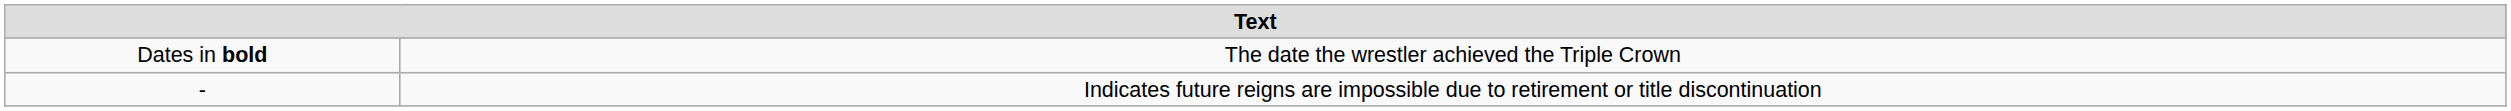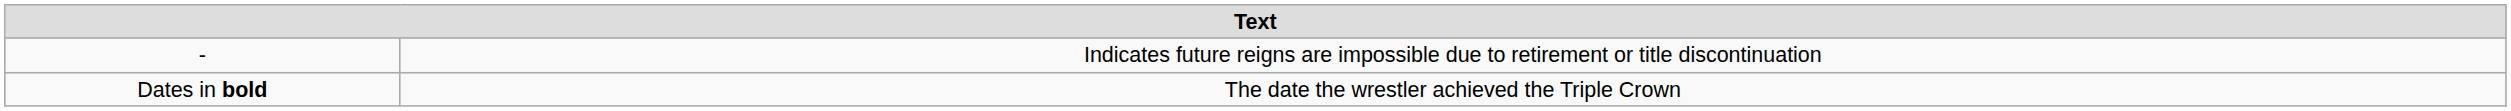rows swapped: Dates in bold <-> -
